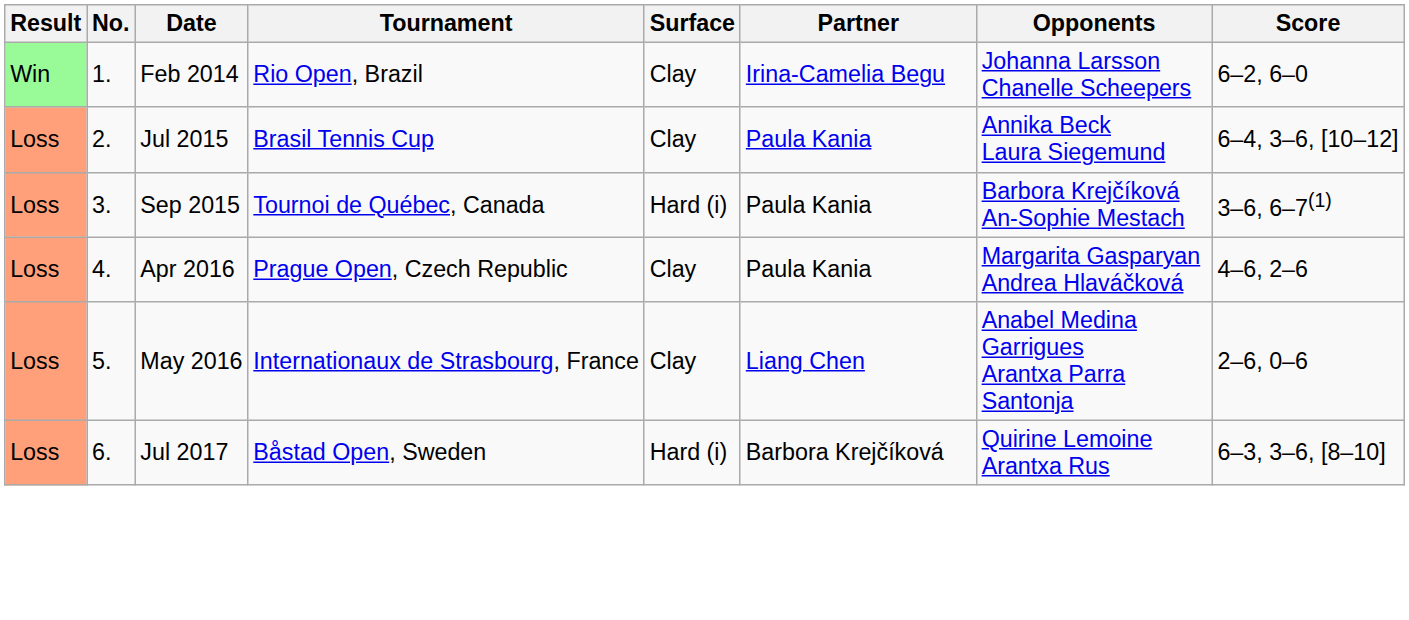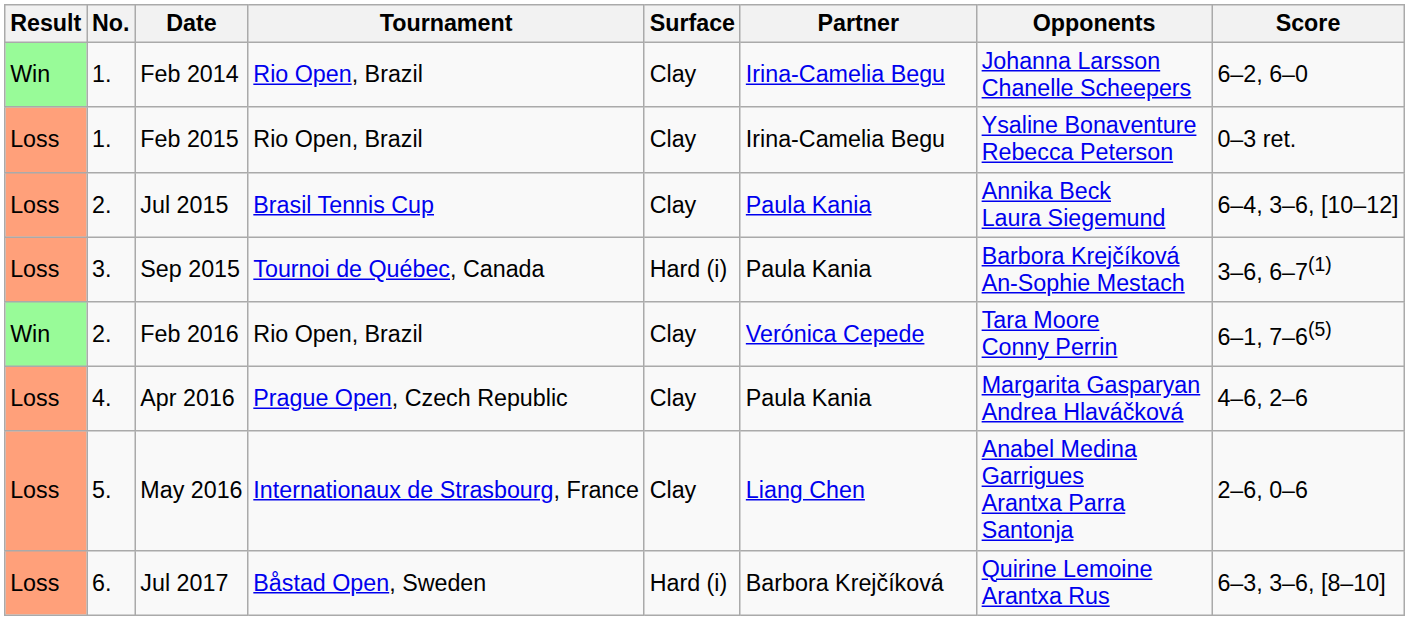+ row: Loss | 1. | Feb 2015 | Rio Open, Brazil | Clay | Irina-Camelia Begu | Ysaline Bonaventure Rebecca Peterson | 0–3 ret.
+ row: Win | 2. | Feb 2016 | Rio Open, Brazil | Clay | Verónica Cepede | Tara Moore Conny Perrin | 6–1, 7–6(5)
